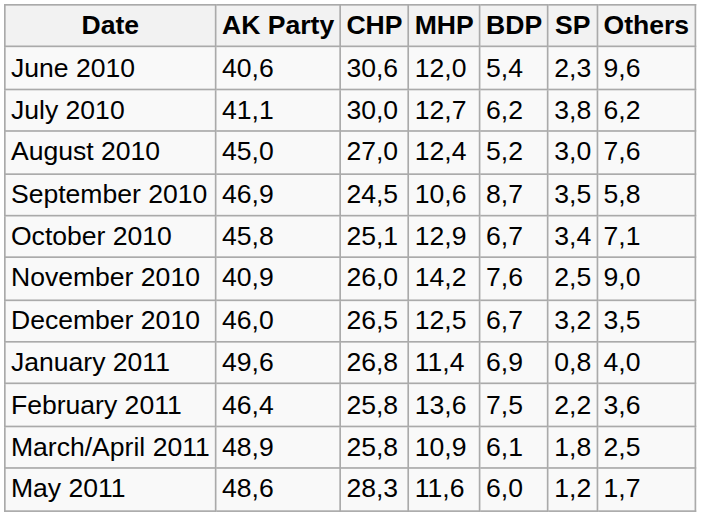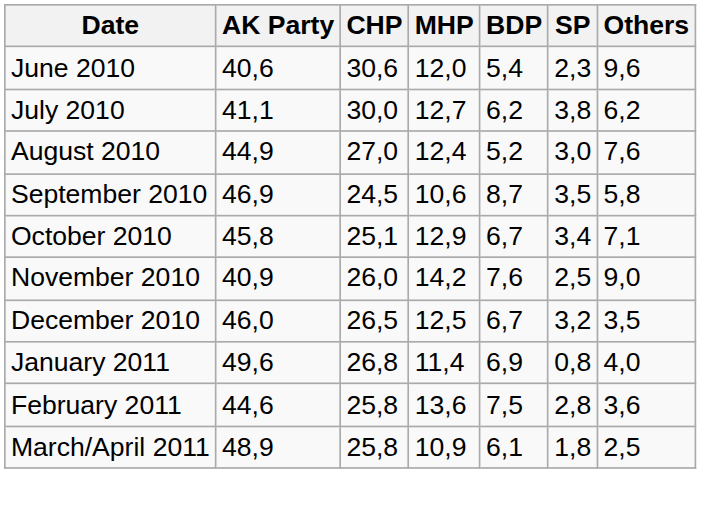August 2010 | AK Party: 45,0 -> 44,9
February 2011 | AK Party: 46,4 -> 44,6
February 2011 | SP: 2,2 -> 2,8
- row: May 2011 | 48,6 | 28,3 | 11,6 | 6,0 | 1,2 | 1,7
